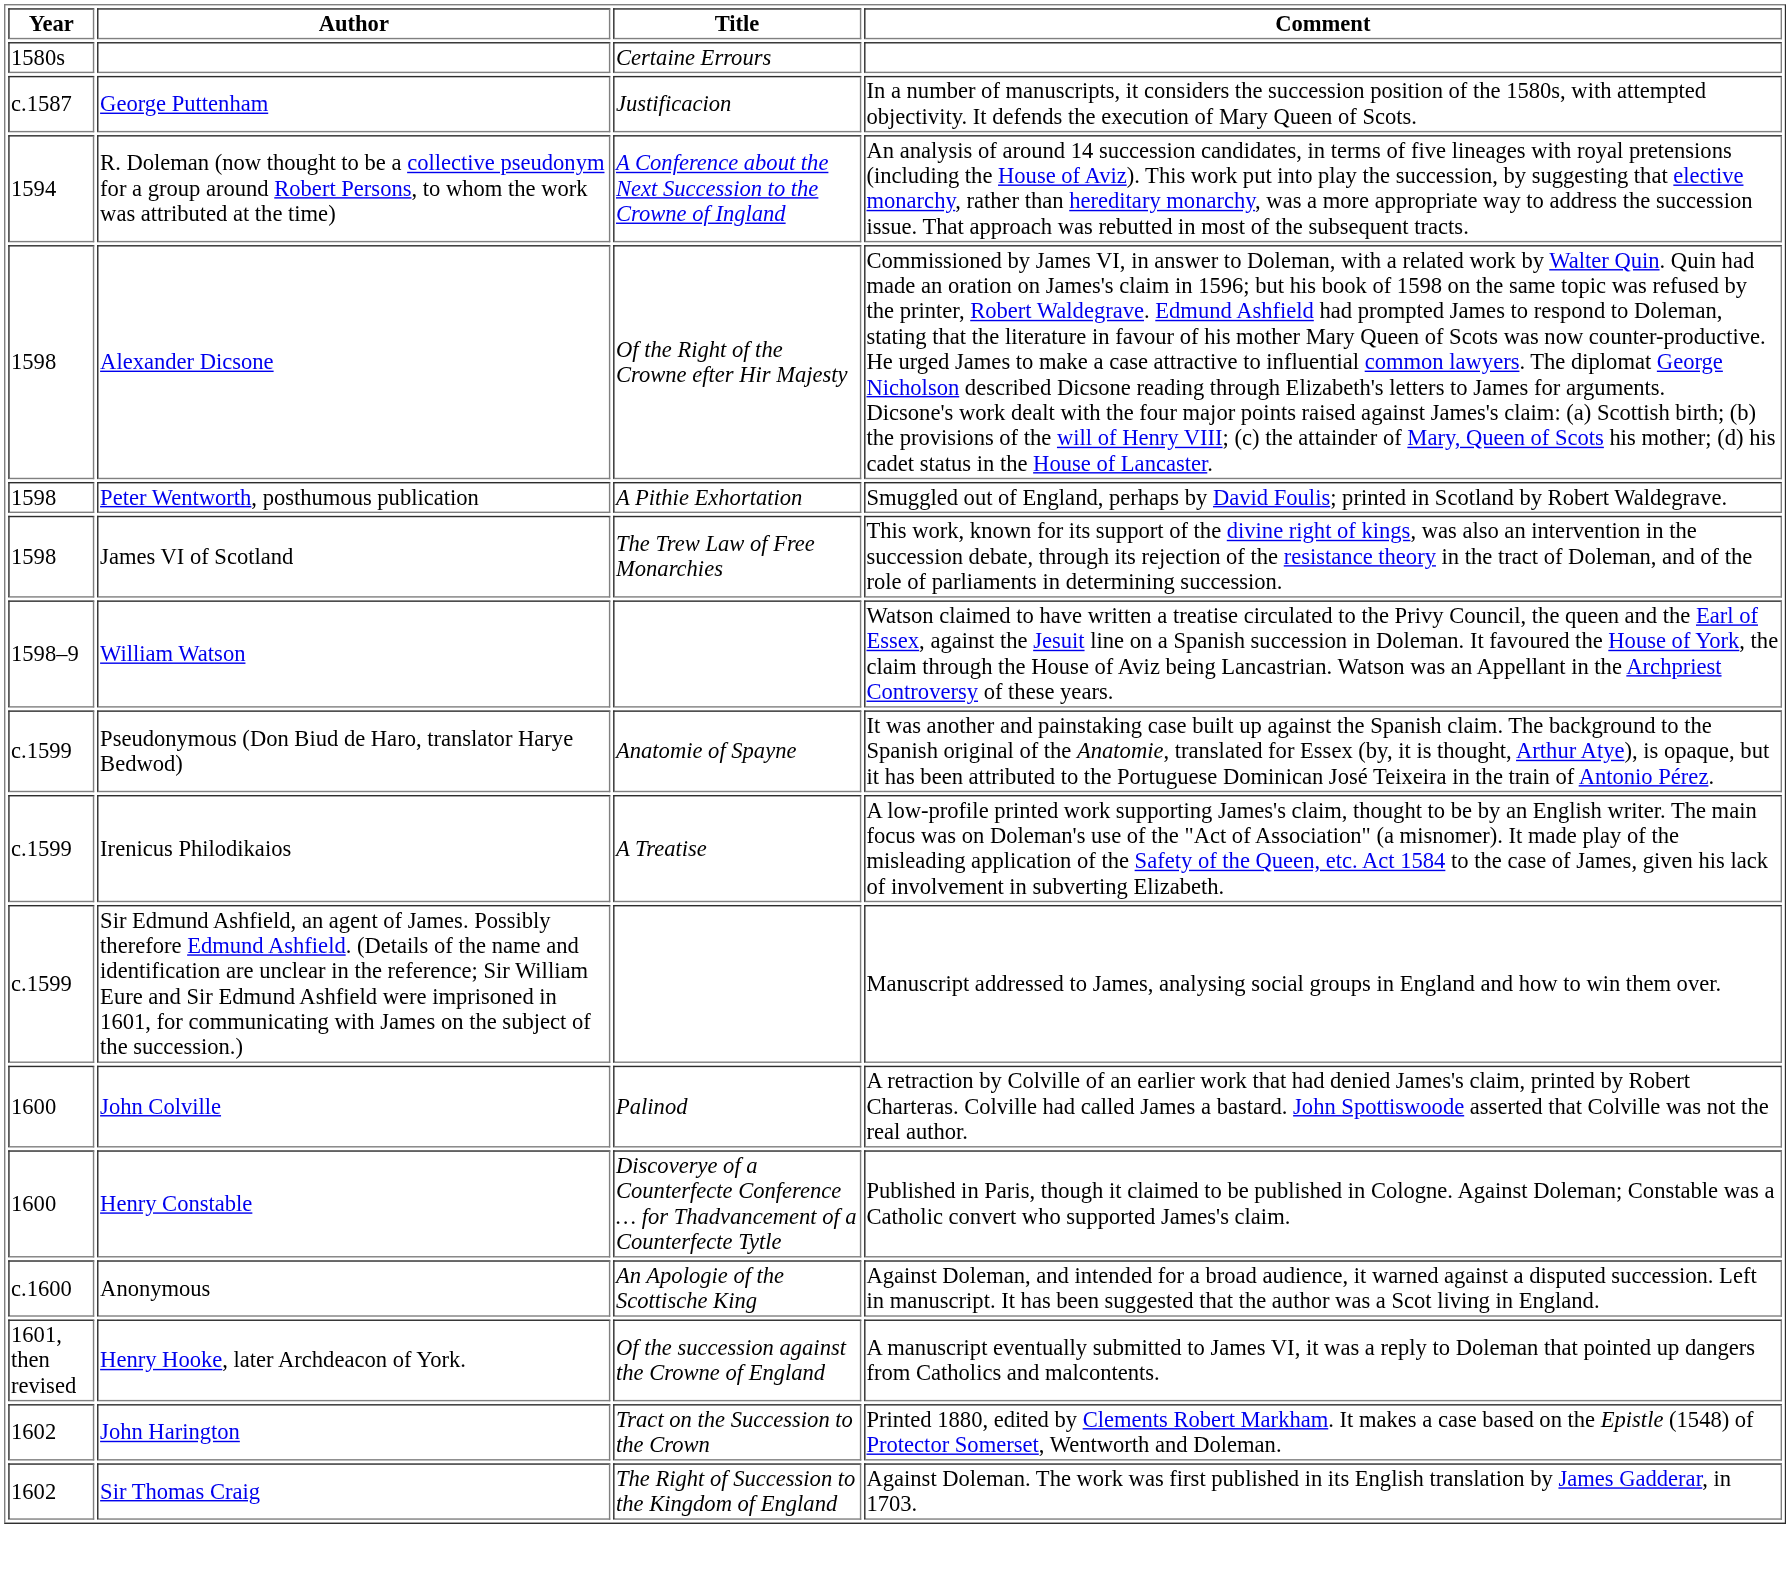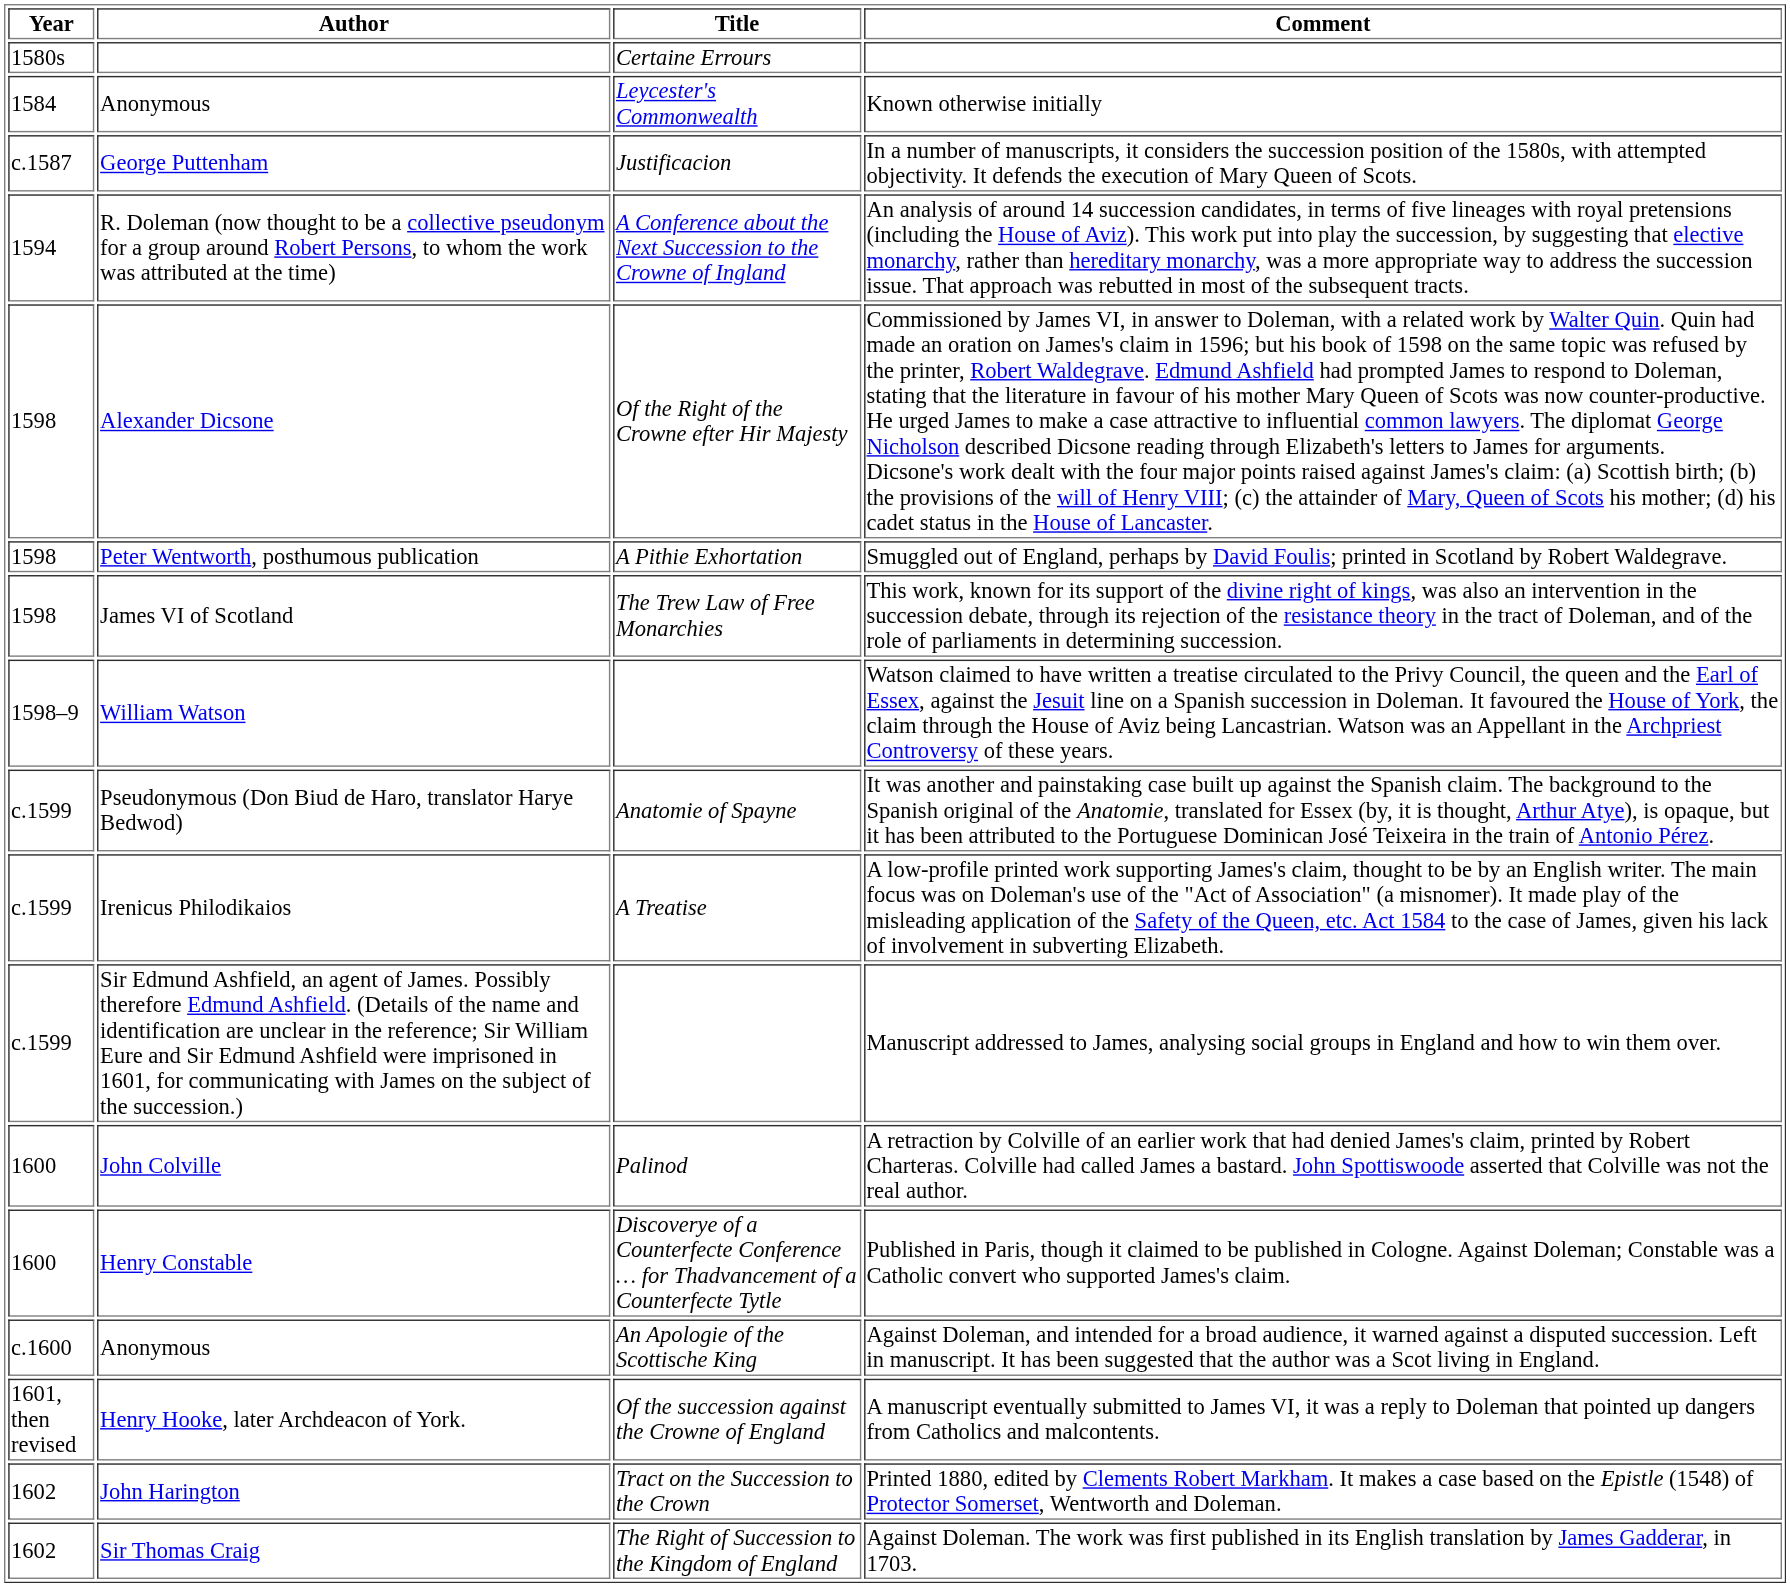+ row: 1584 | Anonymous | Leycester's Commonwealth | Known otherwise initially
